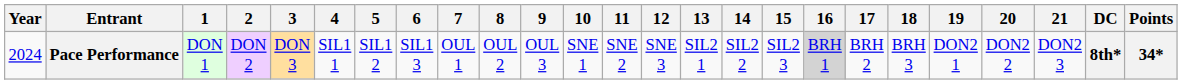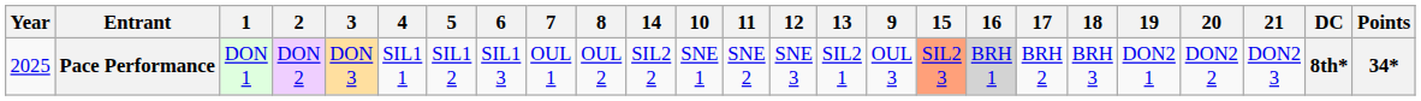columns swapped: 9 <-> 14
Pace Performance | Year: 2024 -> 2025
Pace Performance | 15: no background -> lightsalmon background
